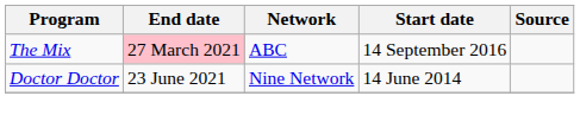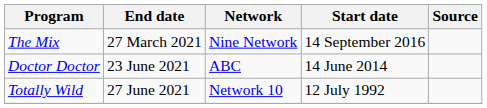The Mix | End date: pink background -> no background
The Mix | Network: ABC -> Nine Network
Doctor Doctor | Network: Nine Network -> ABC
+ row: Totally Wild | 27 June 2021 | Network 10 | 12 July 1992
